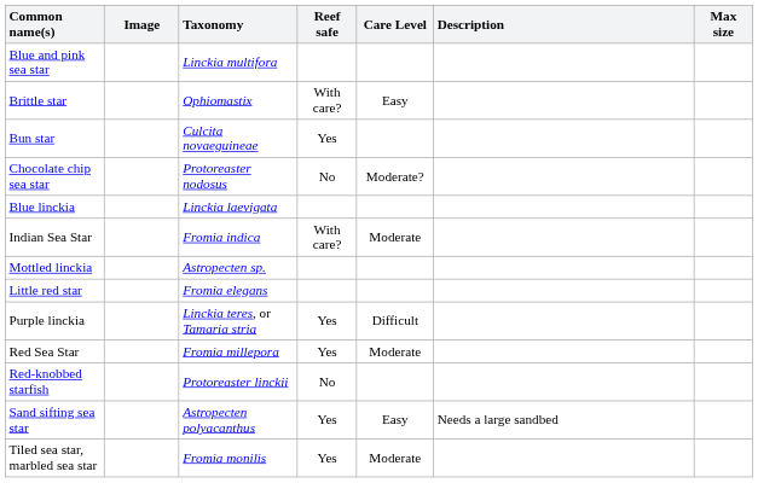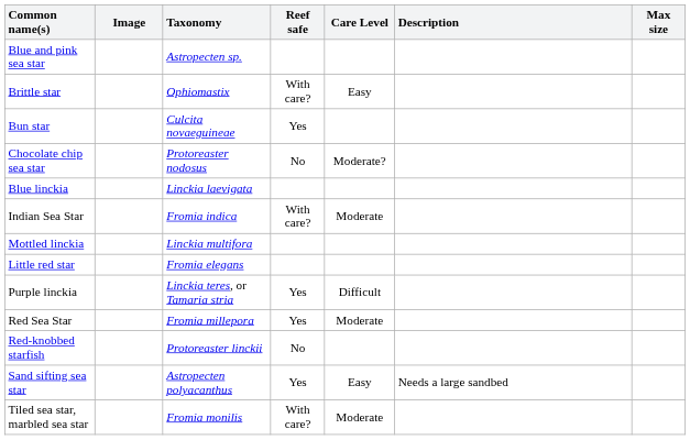Blue and pink sea star | Taxonomy: Linckia multifora -> Astropecten sp.
Mottled linckia | Taxonomy: Astropecten sp. -> Linckia multifora
Tiled sea star, marbled sea star | Reef safe: Yes -> With care?
